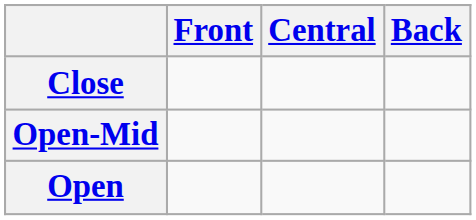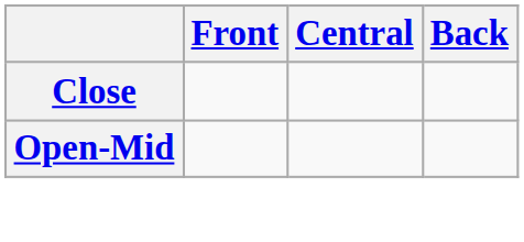- row: Open
